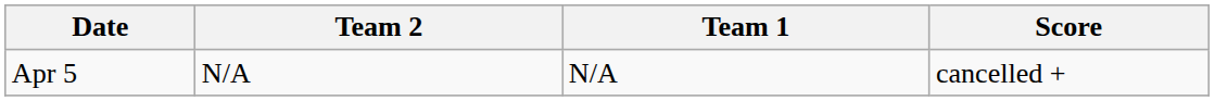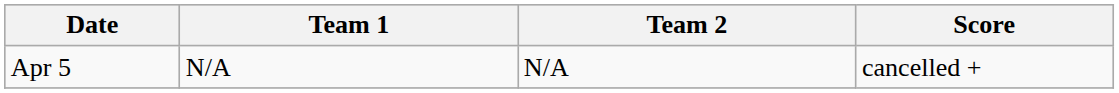columns swapped: Team 1 <-> Team 2
